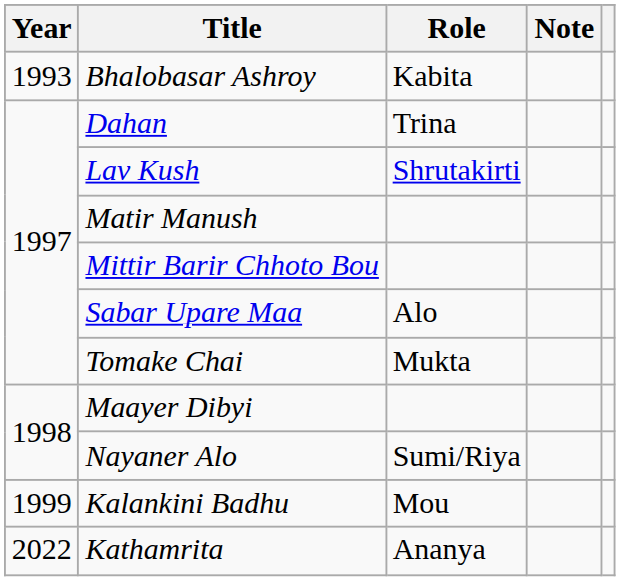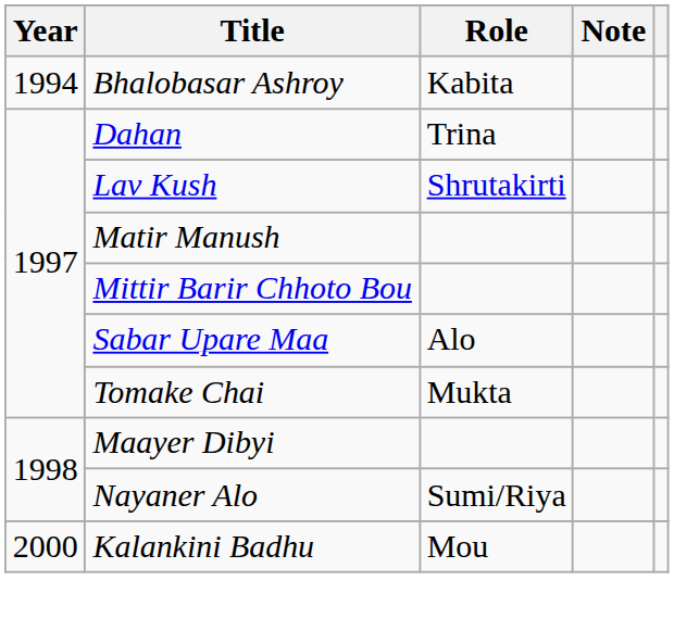Bhalobasar Ashroy | Year: 1993 -> 1994
Kalankini Badhu | Year: 1999 -> 2000
- row: 2022 | Kathamrita | Ananya
